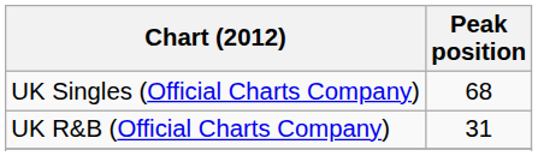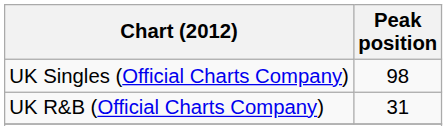UK Singles (Official Charts Company) | Peak position: 68 -> 98
